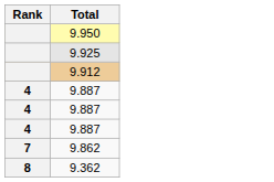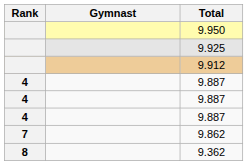+ column: Gymnast
